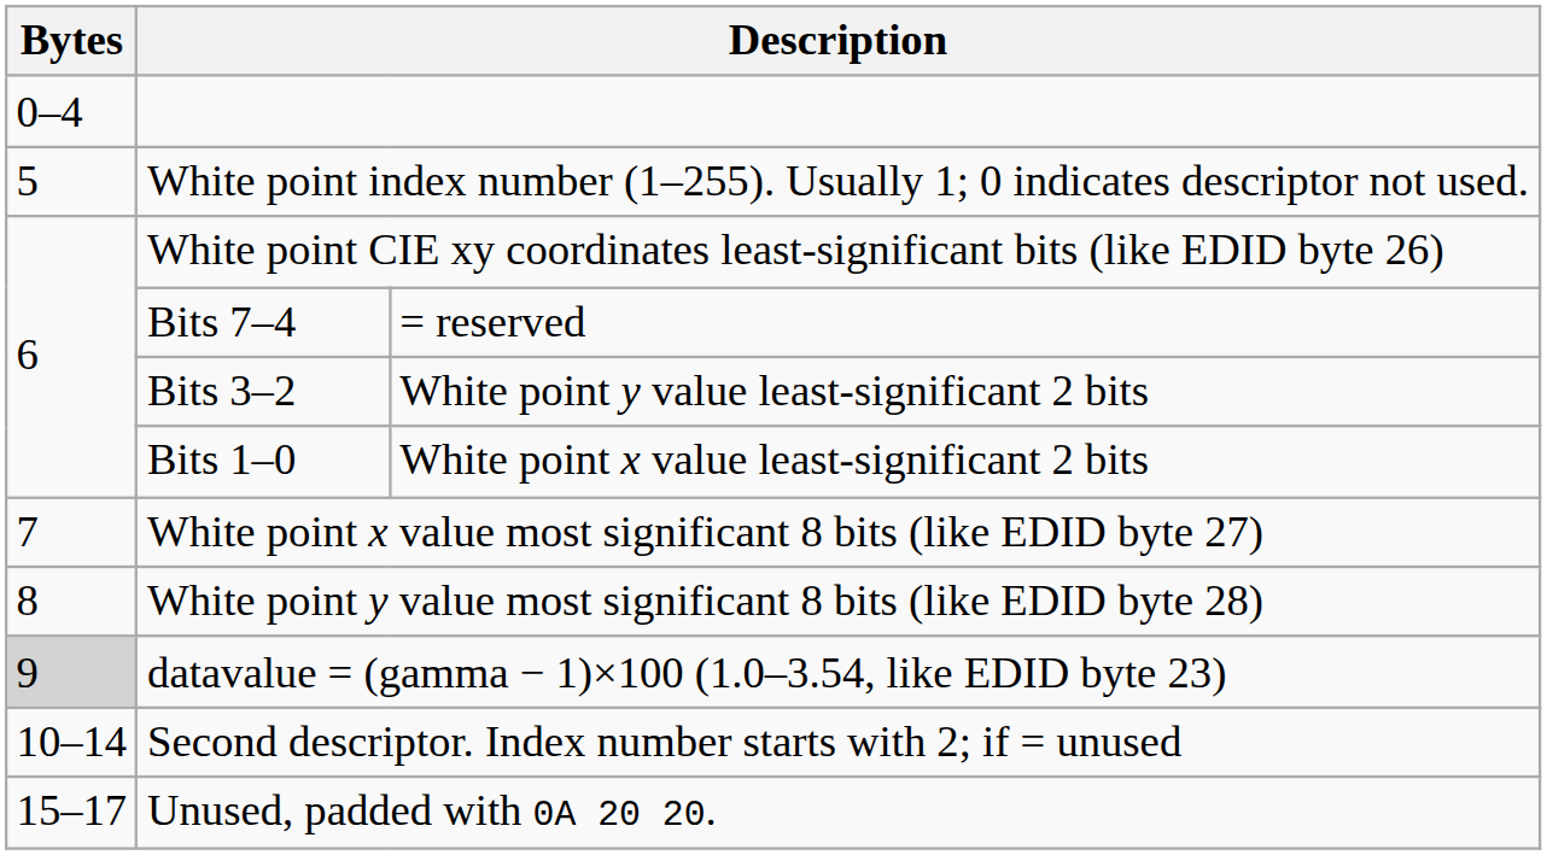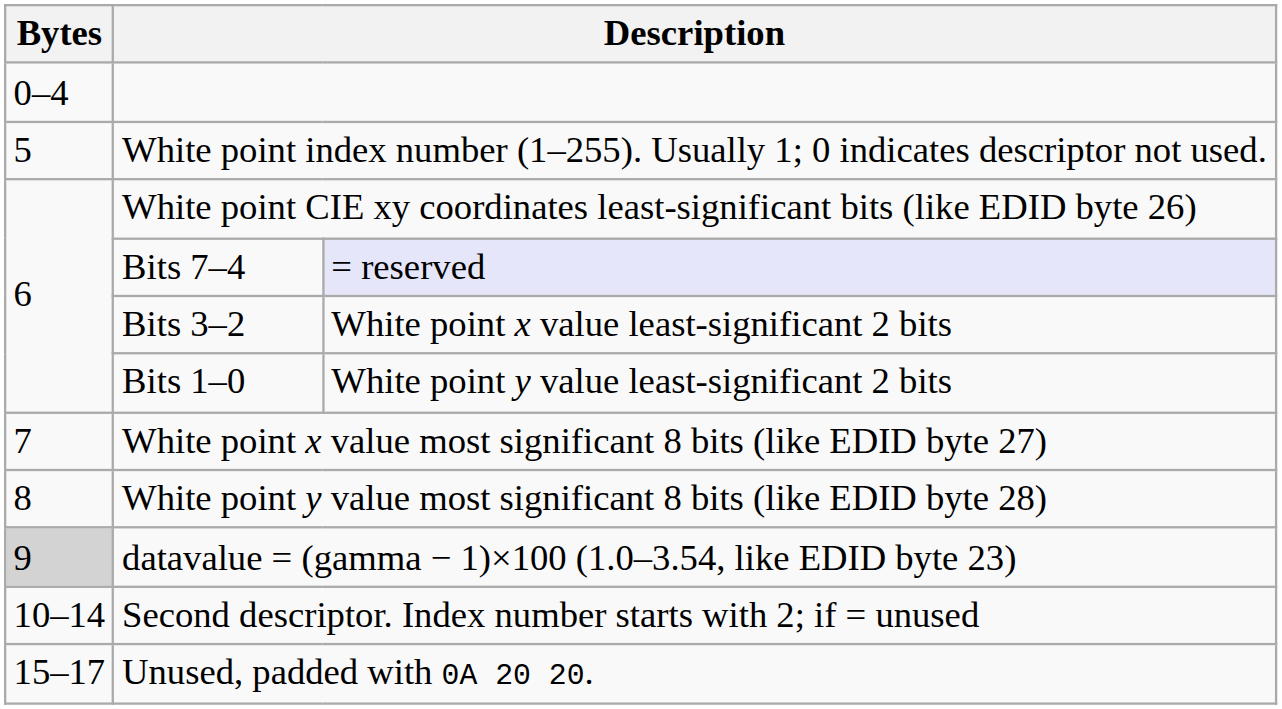Bits 7–4 | column 3: no background -> lavender background
Bits 3–2 | column 3: White point y value least-significant 2 bits -> White point x value least-significant 2 bits
Bits 1–0 | column 3: White point x value least-significant 2 bits -> White point y value least-significant 2 bits
